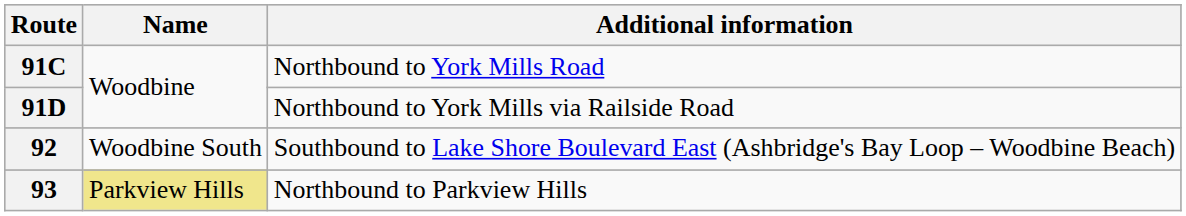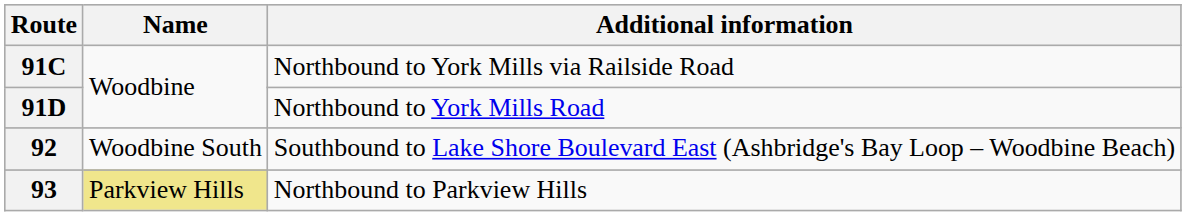91C | Additional information: Northbound to York Mills Road -> Northbound to York Mills via Railside Road
91D | Additional information: Northbound to York Mills via Railside Road -> Northbound to York Mills Road
